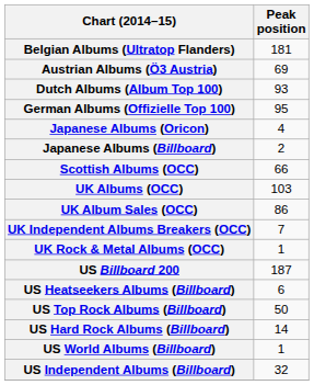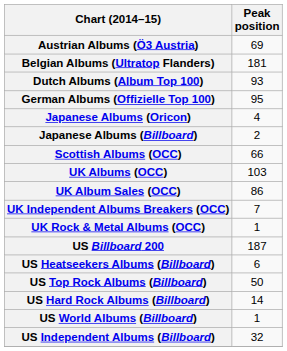rows swapped: Austrian Albums (Ö3 Austria) <-> Belgian Albums (Ultratop Flanders)
